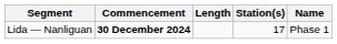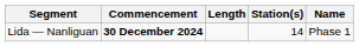Lida — Nanliguan | Station(s): 17 -> 14
